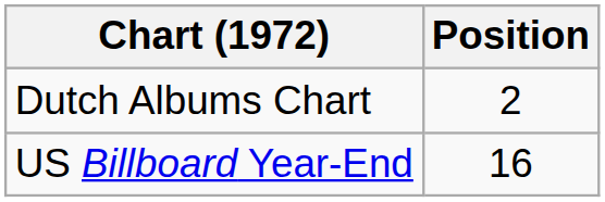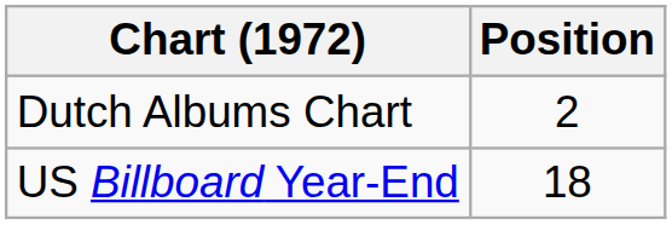US Billboard Year-End | Position: 16 -> 18
